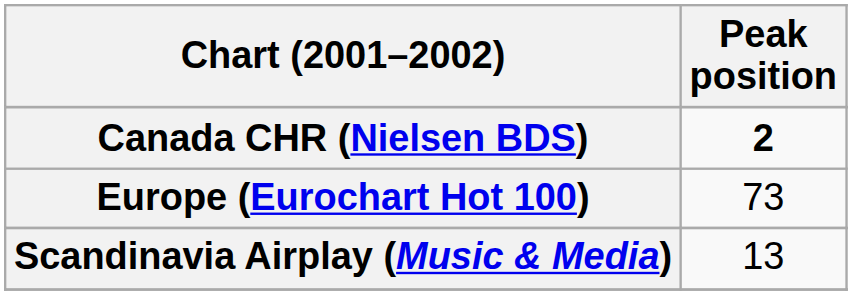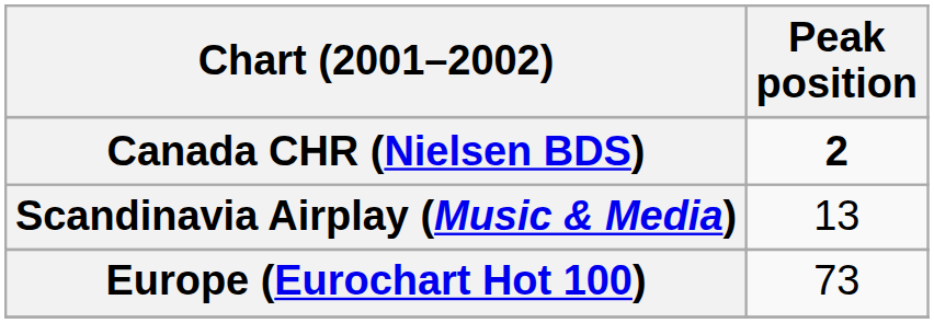rows swapped: Europe (Eurochart Hot 100) <-> Scandinavia Airplay (Music & Media)
